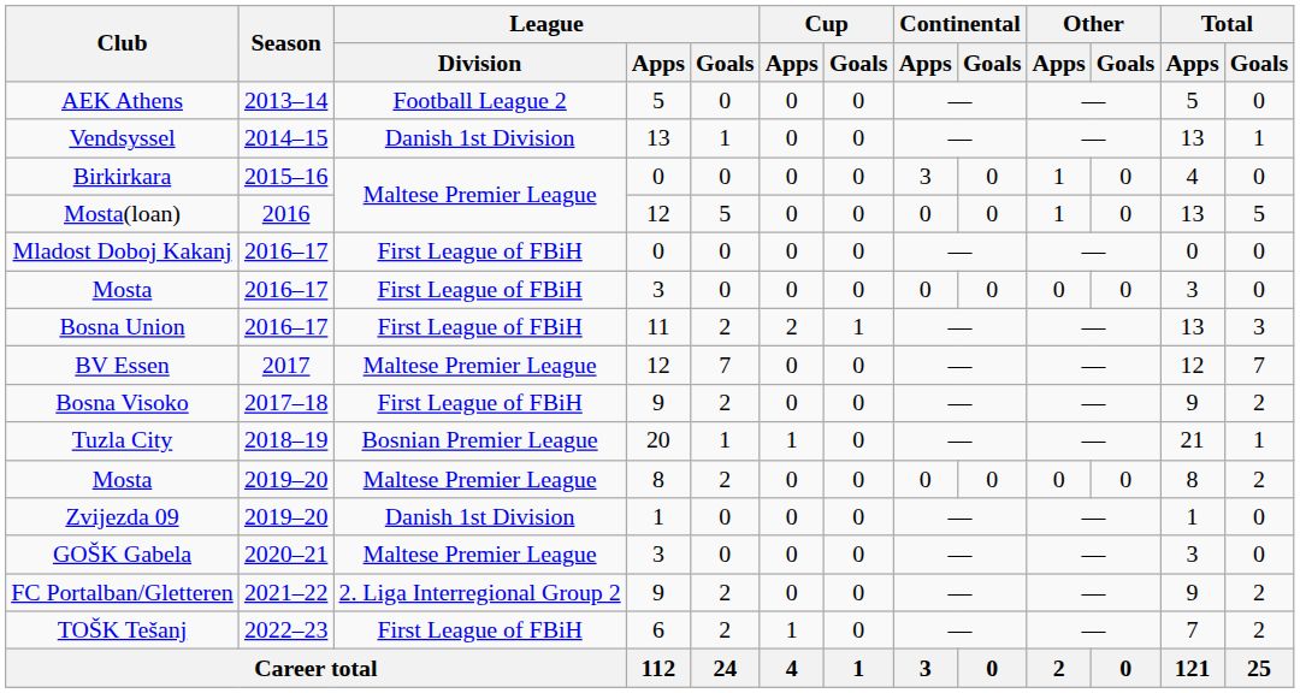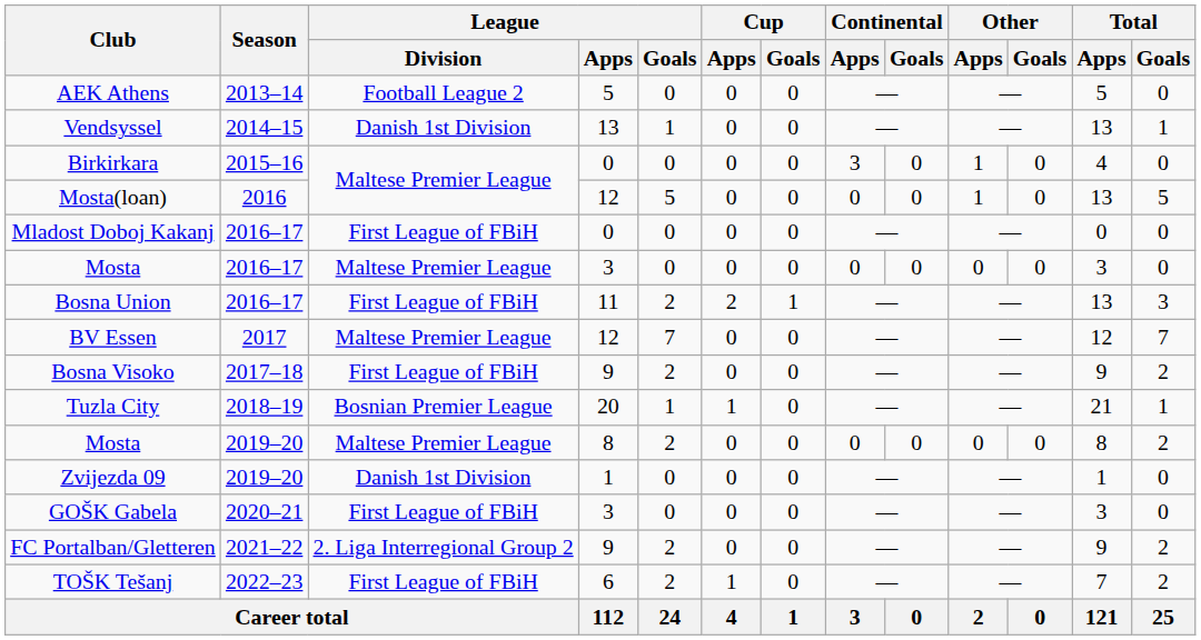Mosta / 2016–17 | League / Division: First League of FBiH -> Maltese Premier League
GOŠK Gabela | League / Division: Maltese Premier League -> First League of FBiH
